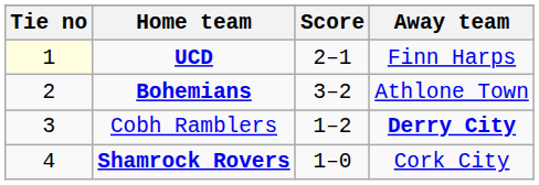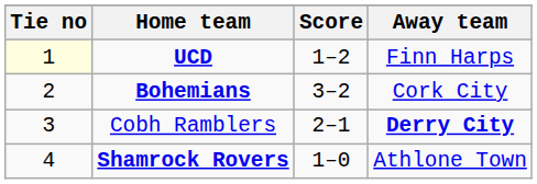UCD | Score: 2–1 -> 1–2
Bohemians | Away team: Athlone Town -> Cork City
Cobh Ramblers | Score: 1–2 -> 2–1
Shamrock Rovers | Away team: Cork City -> Athlone Town
